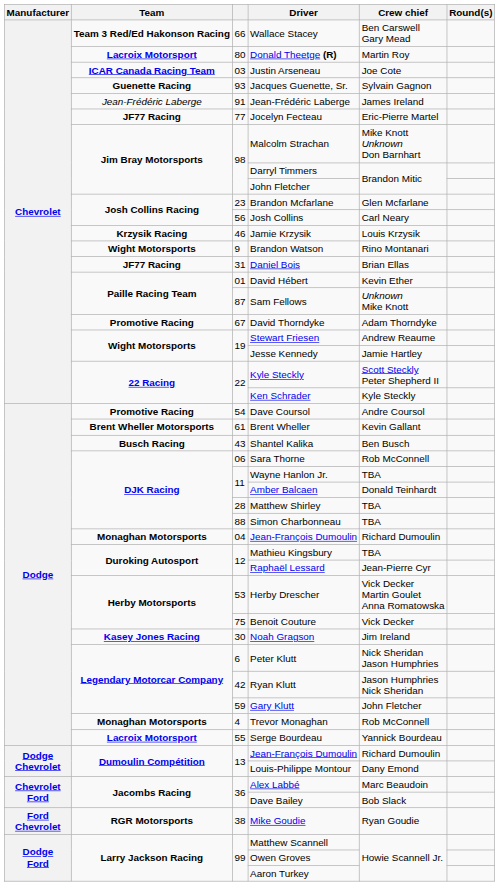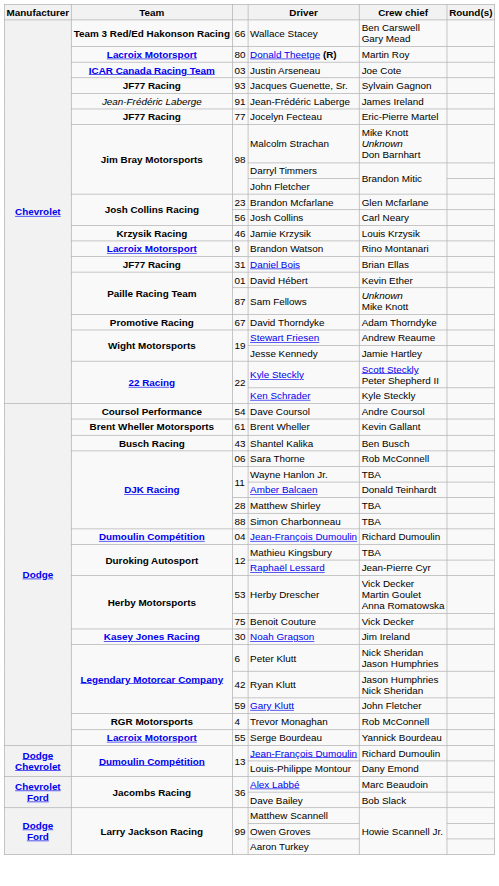Jacques Guenette, Sr. | Team: Guenette Racing -> JF77 Racing
Brandon Watson | Team: Wight Motorsports -> Lacroix Motorsport
Dave Coursol | Team: Promotive Racing -> Coursol Performance
04 / Jean-François Dumoulin | Team: Monaghan Motorsports -> Dumoulin Compétition
Trevor Monaghan | Team: Monaghan Motorsports -> RGR Motorsports
- row: Ford Chevrolet | RGR Motorsports | 38 | Mike Goudie | Ryan Goudie
